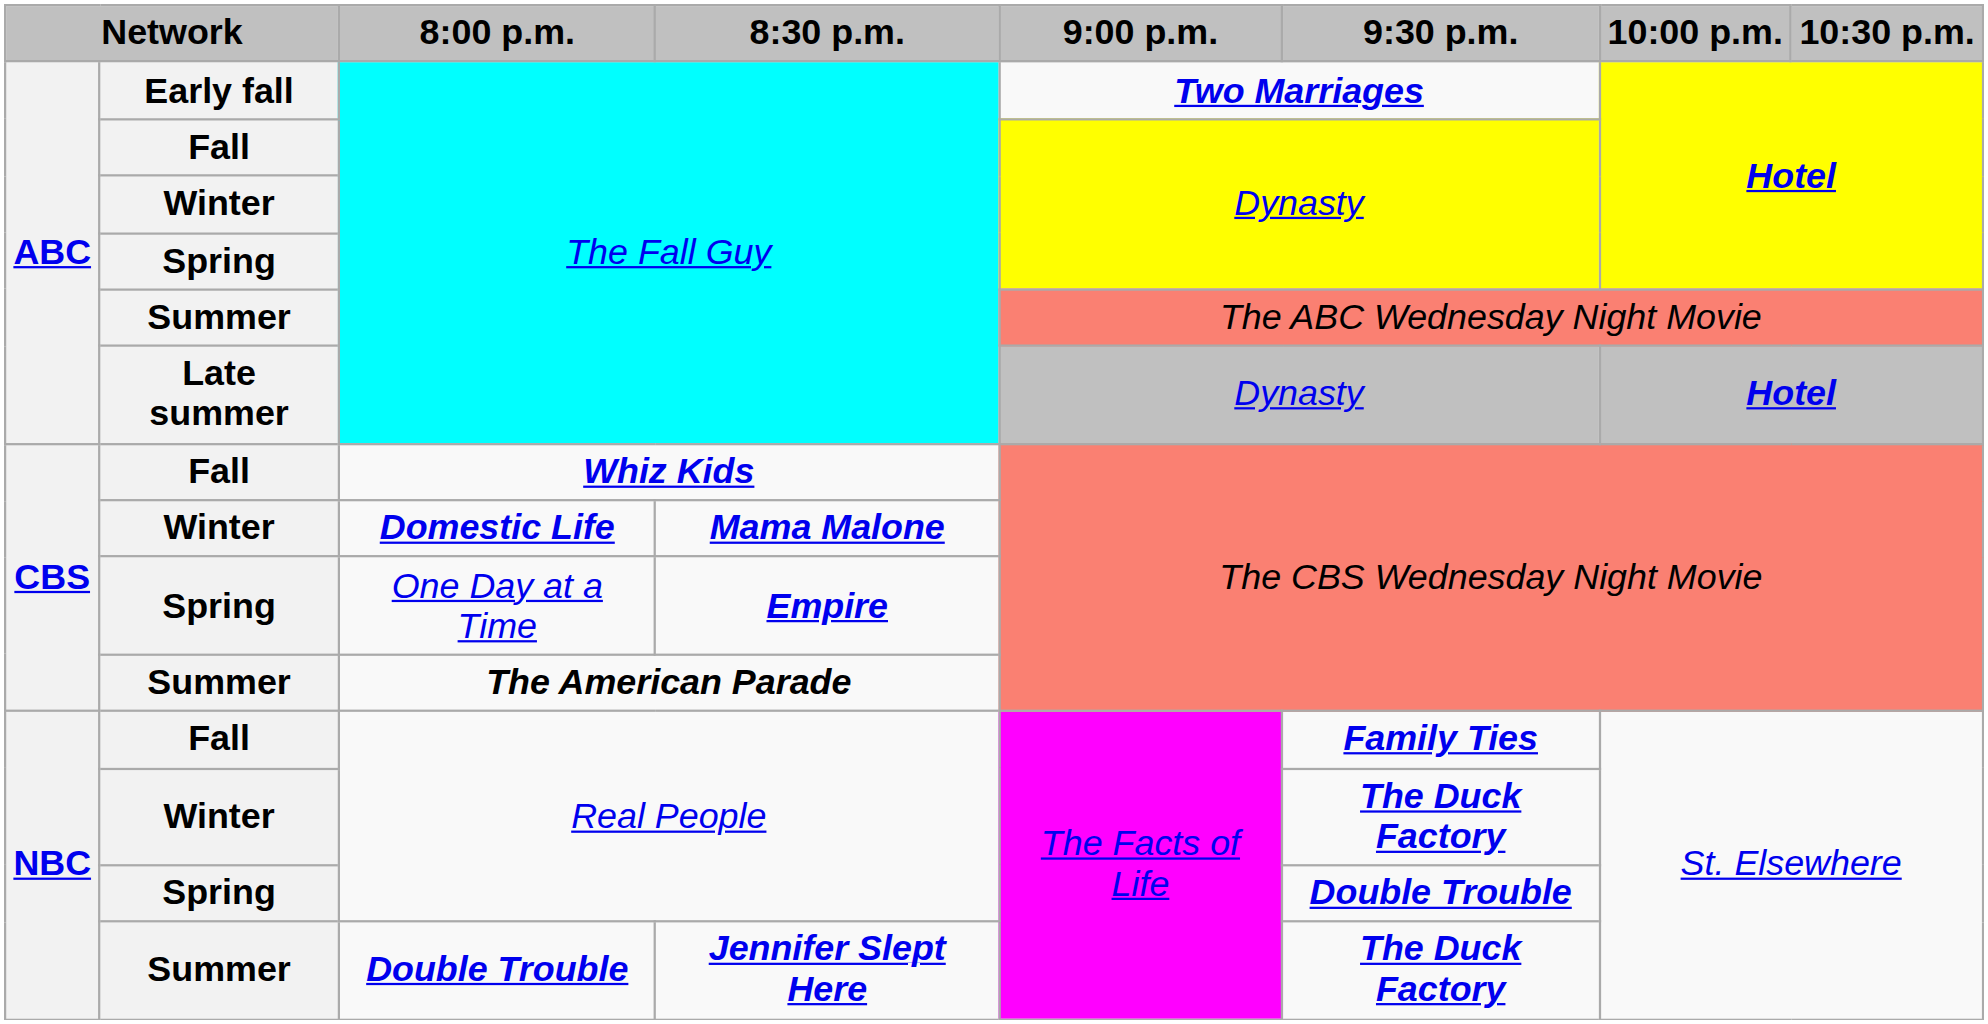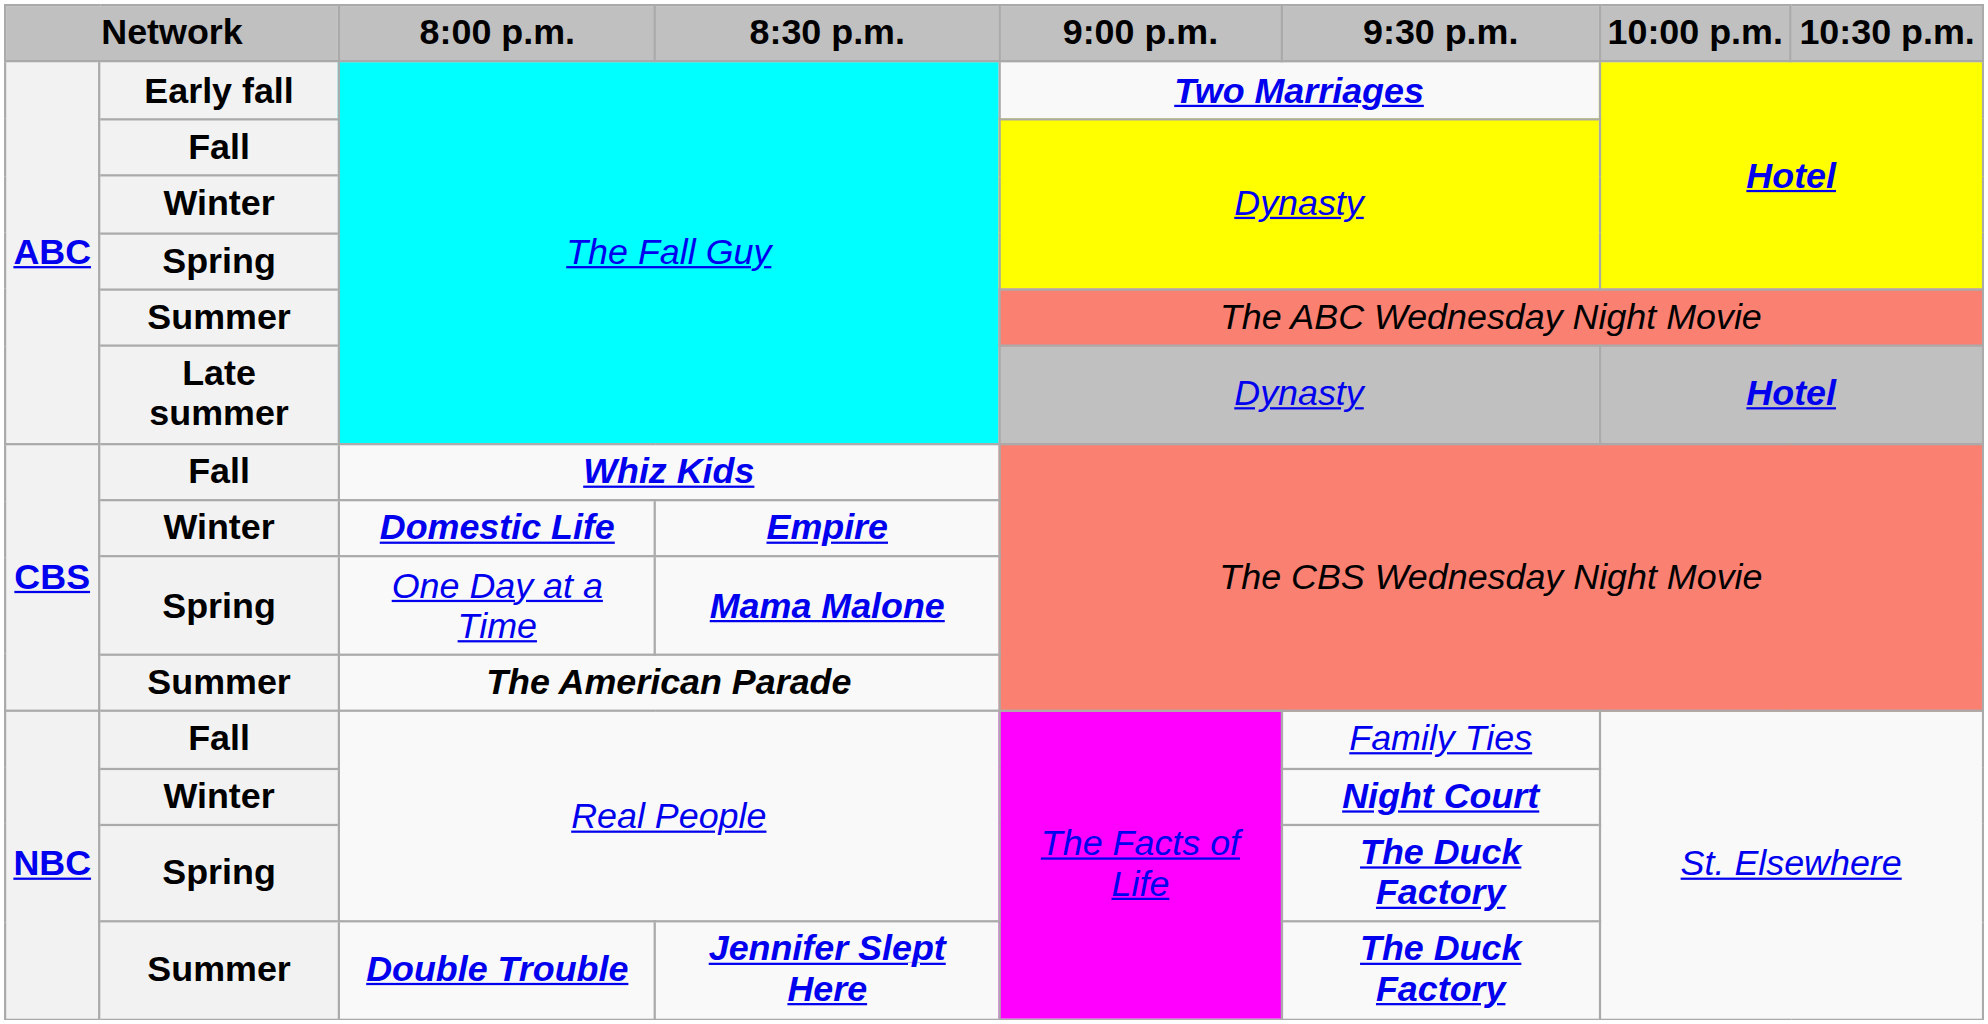Domestic Life | 8:30 p.m.: Mama Malone -> Empire
One Day at a Time | 8:30 p.m.: Empire -> Mama Malone
Fall / Real People | 9:30 p.m.: bold -> normal
Winter / Real People | 9:30 p.m.: The Duck Factory -> Night Court
Spring / Real People | 9:30 p.m.: Double Trouble -> The Duck Factory
